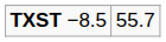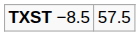TXST −8.5 | column 2: 55.7 -> 57.5
